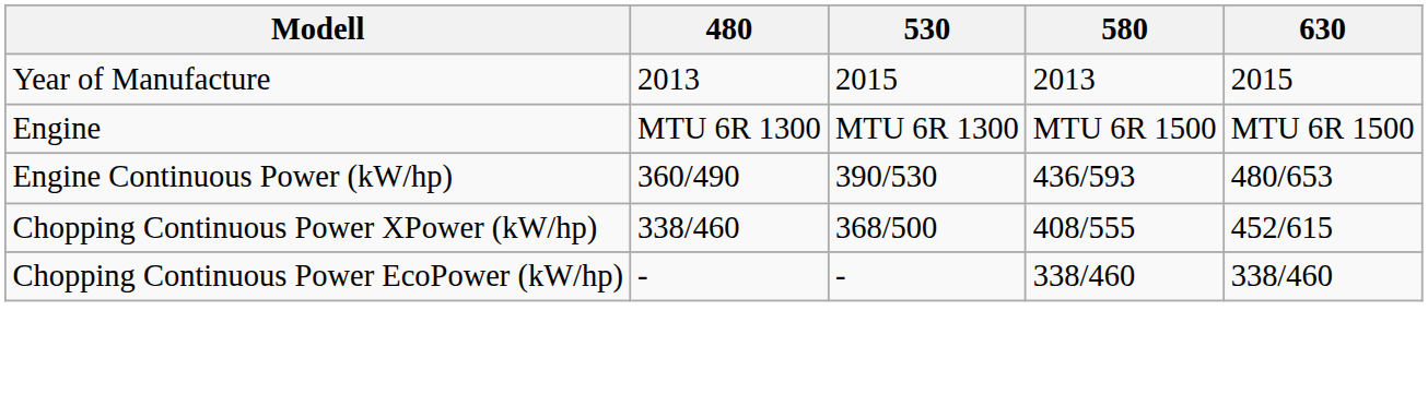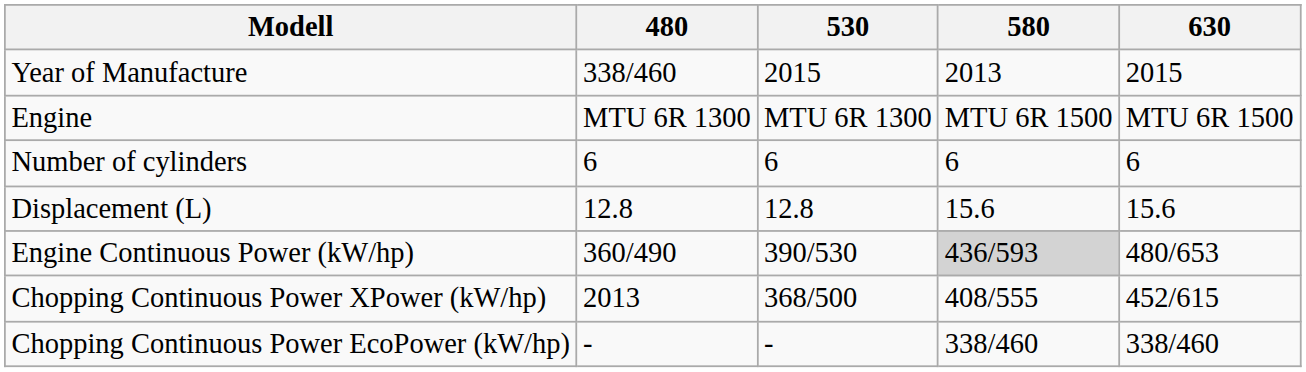Year of Manufacture | 480: 2013 -> 338/460
+ row: Number of cylinders | 6 | 6 | 6 | 6
+ row: Displacement (L) | 12.8 | 12.8 | 15.6 | 15.6
Engine Continuous Power (kW/hp) | 580: no background -> lightgrey background
Chopping Continuous Power XPower (kW/hp) | 480: 338/460 -> 2013
